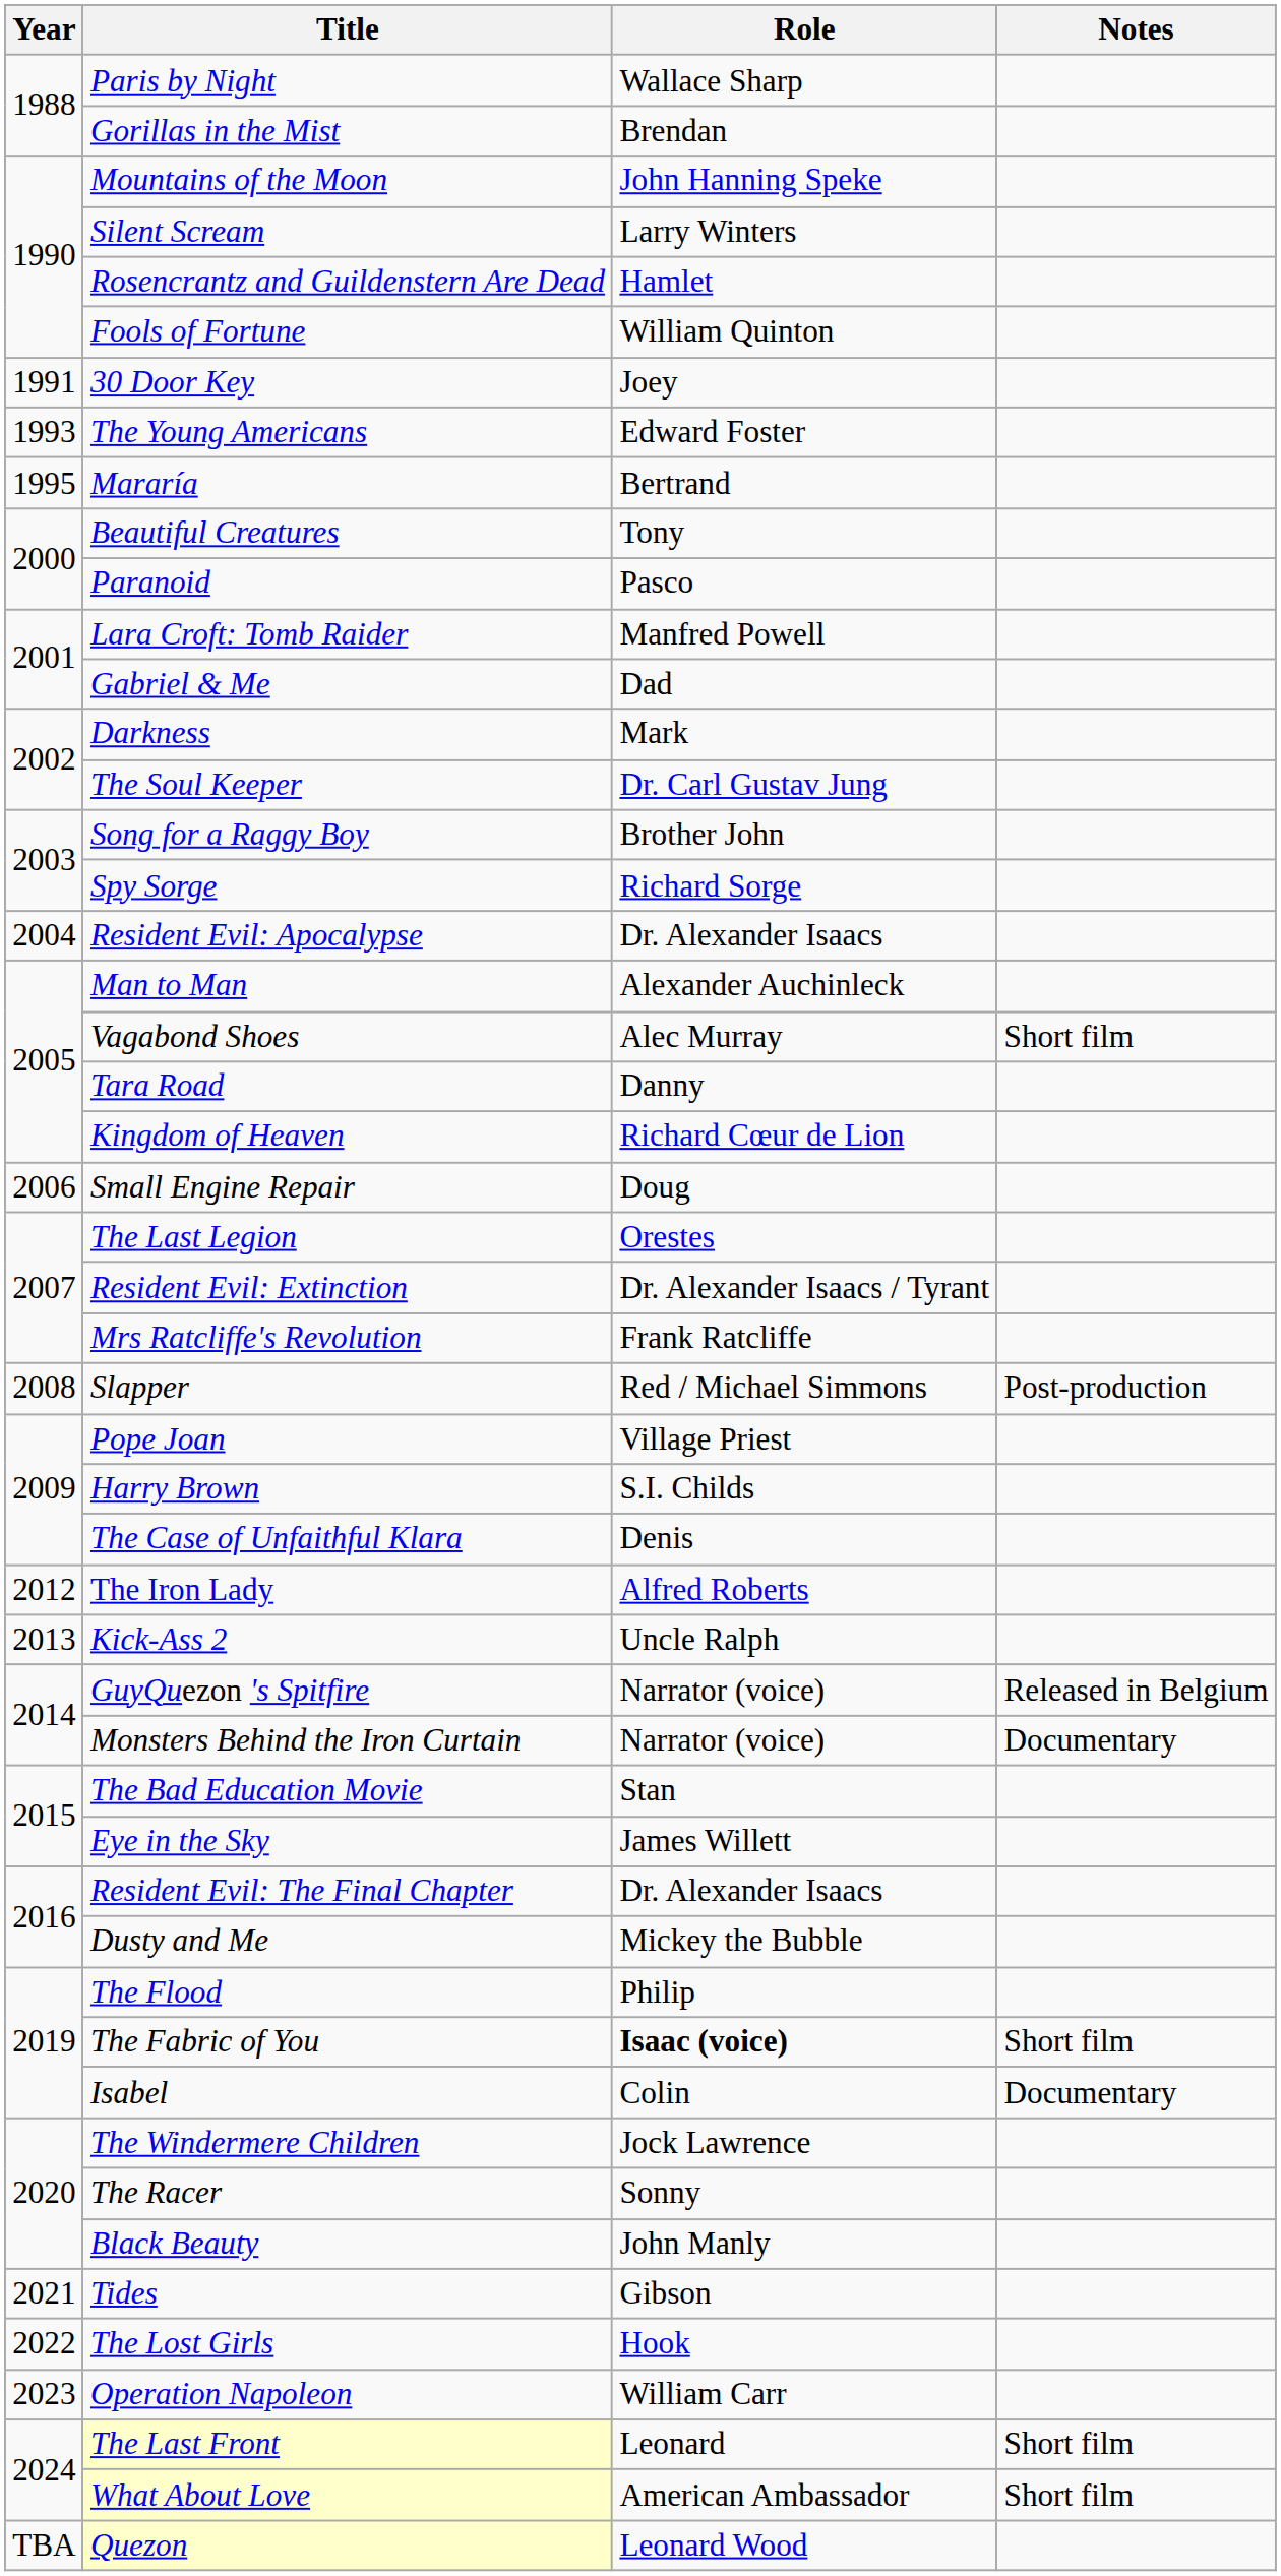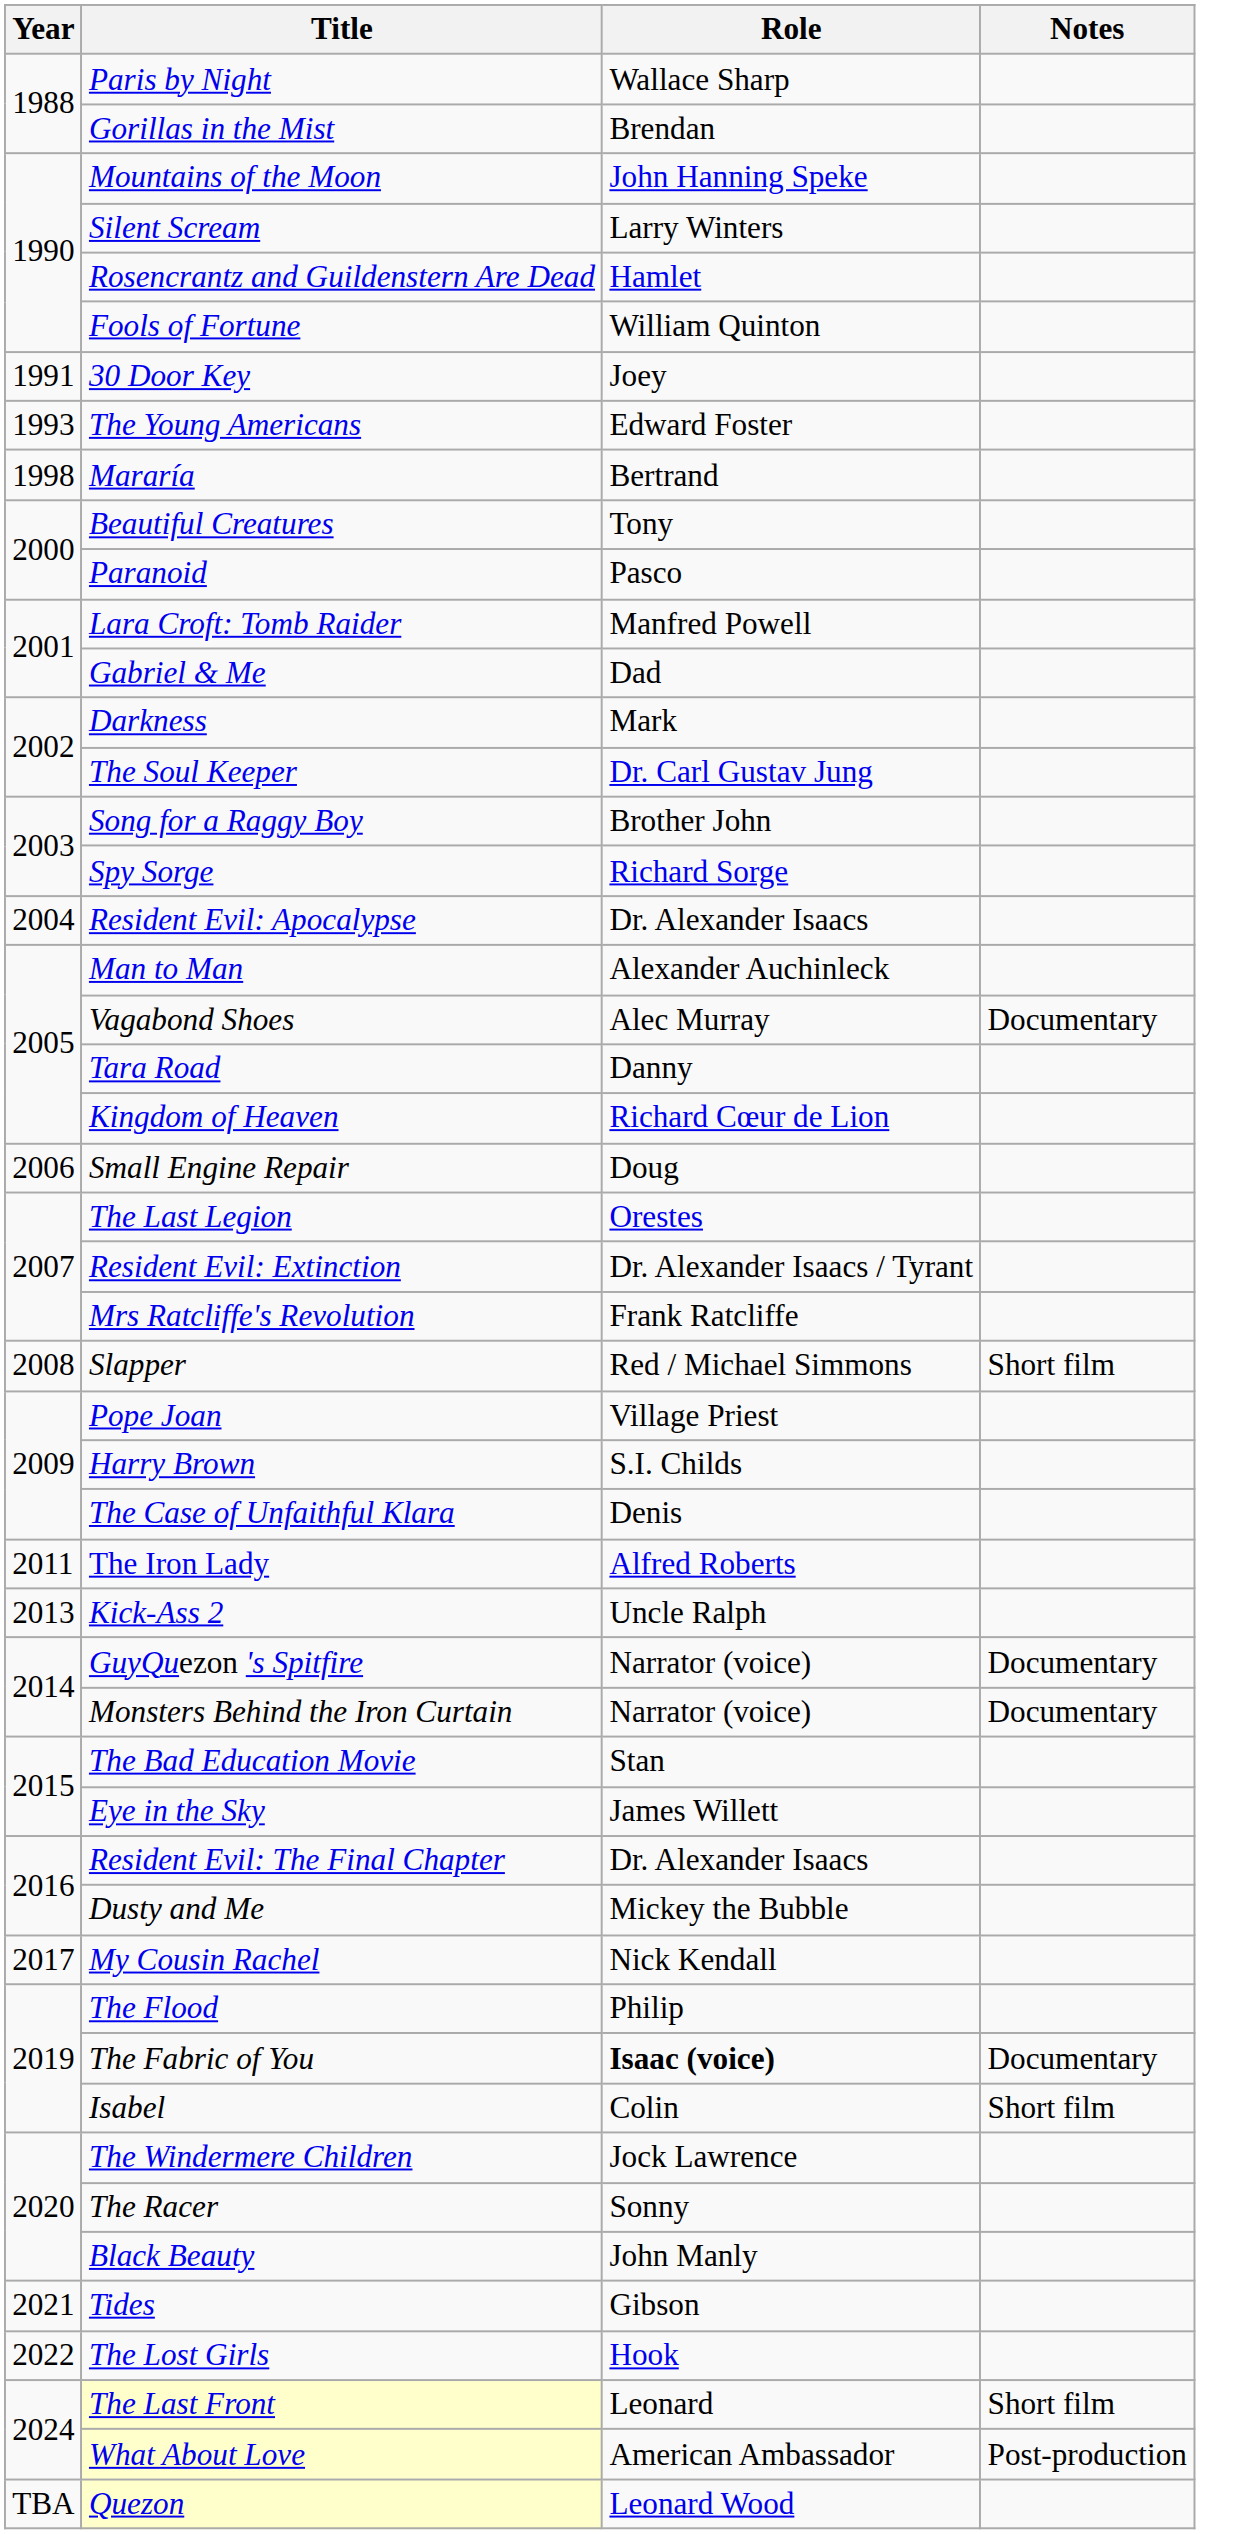Mararía | Year: 1995 -> 1998
Vagabond Shoes | Notes: Short film -> Documentary
Slapper | Notes: Post-production -> Short film
The Iron Lady | Year: 2012 -> 2011
GuyQuezon 's Spitfire | Notes: Released in Belgium -> Documentary
+ row: 2017 | My Cousin Rachel | Nick Kendall
The Fabric of You | Notes: Short film -> Documentary
Isabel | Notes: Documentary -> Short film
- row: 2023 | Operation Napoleon | William Carr
What About Love | Notes: Short film -> Post-production
